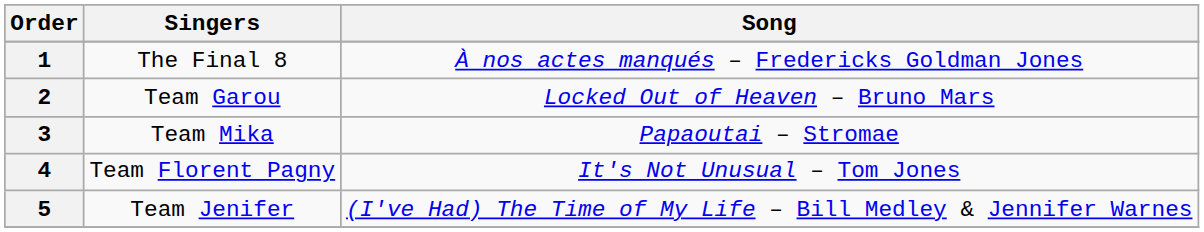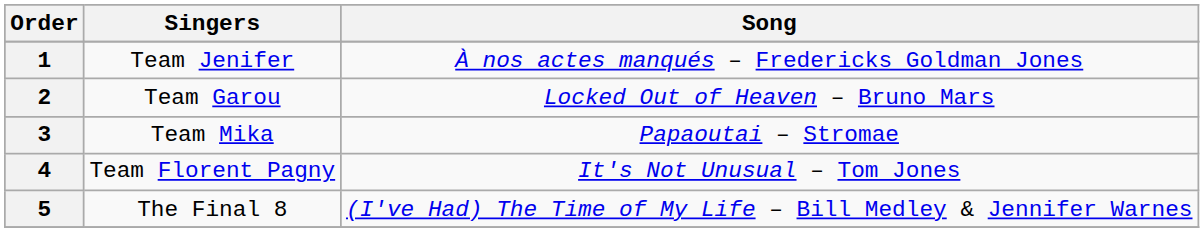1 | Singers: The Final 8 -> Team Jenifer
5 | Singers: Team Jenifer -> The Final 8
